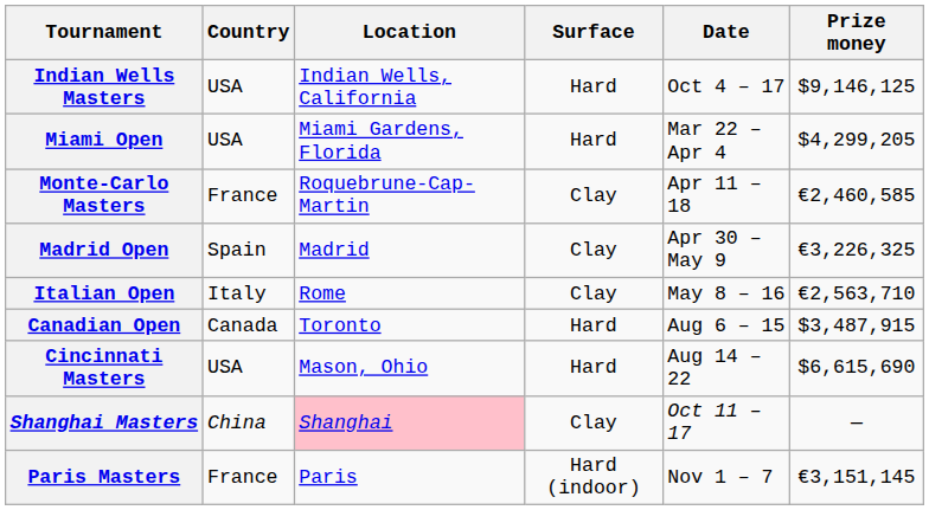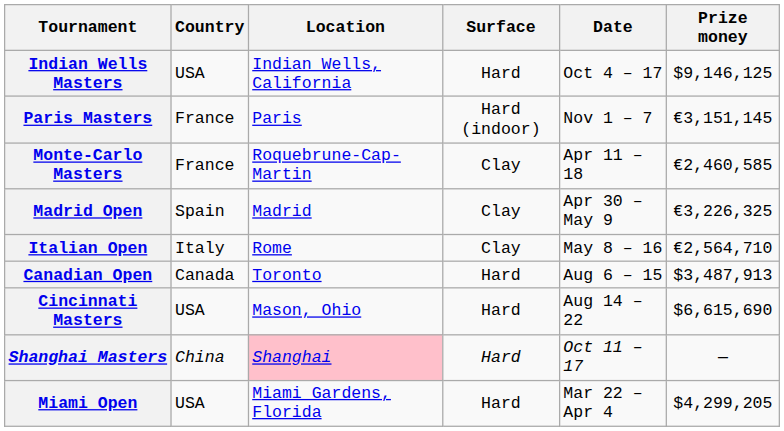rows swapped: Miami Open <-> Paris Masters
Italian Open | Prize money: €2,563,710 -> €2,564,710
Canadian Open | Prize money: $3,487,915 -> $3,487,913
Shanghai Masters | Surface: Clay -> Hard
